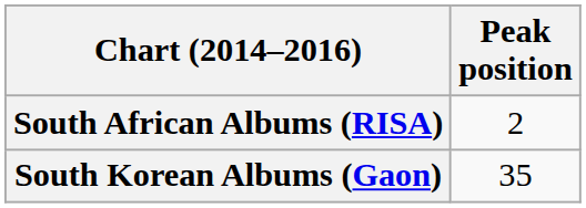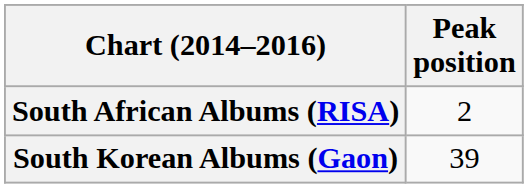South Korean Albums (Gaon) | Peak position: 35 -> 39
